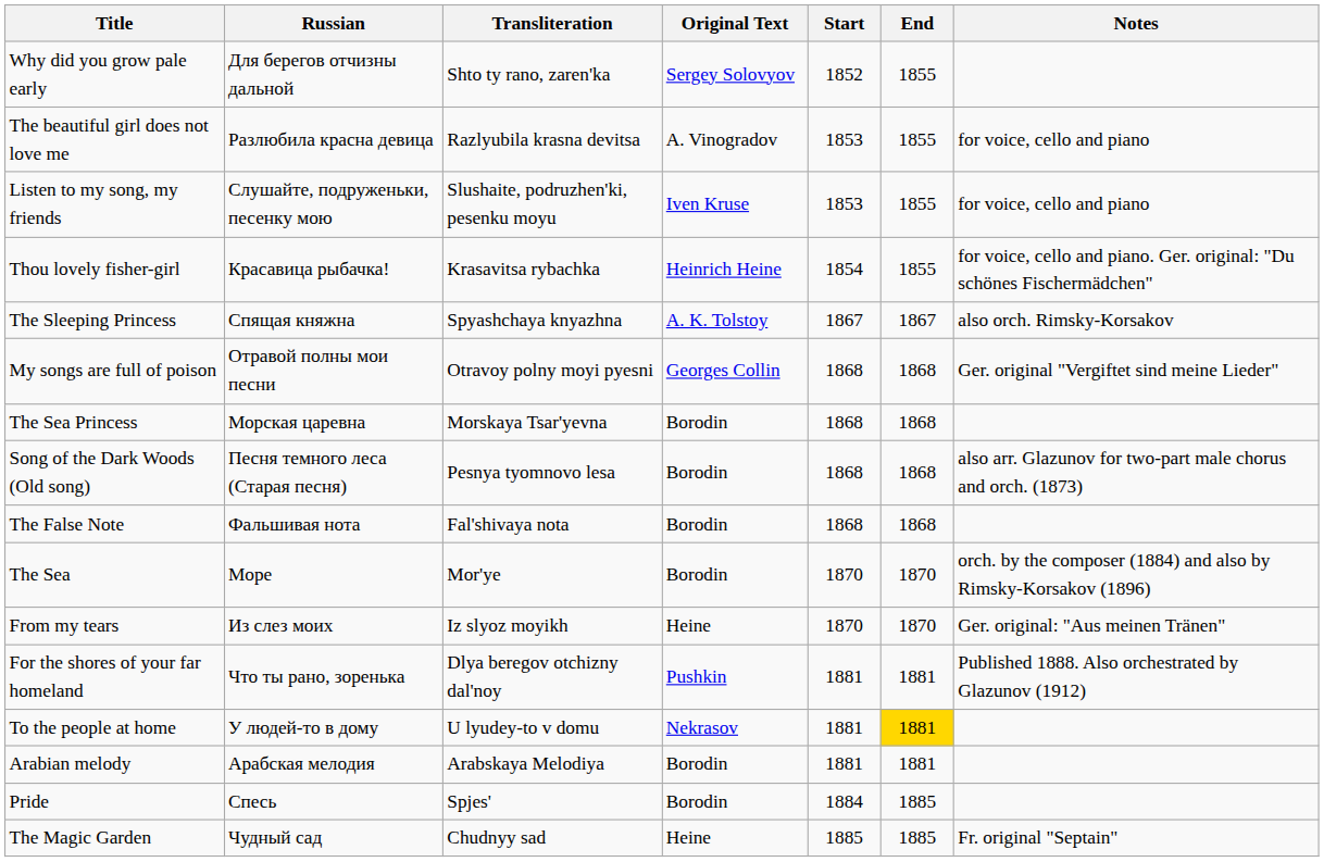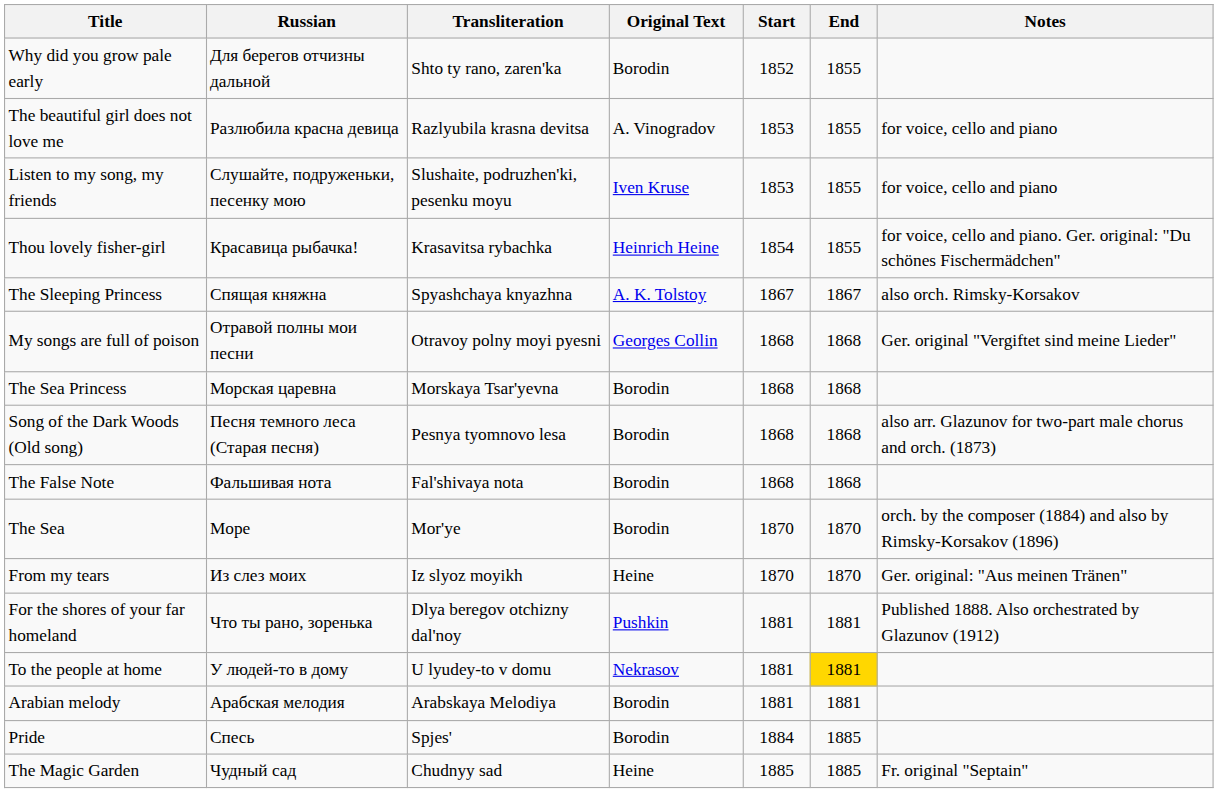Why did you grow pale early | Original Text: Sergey Solovyov -> Borodin
